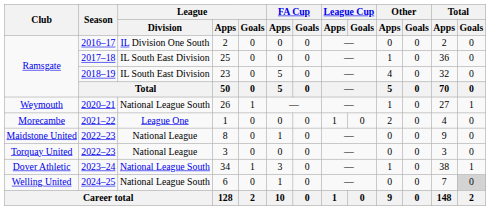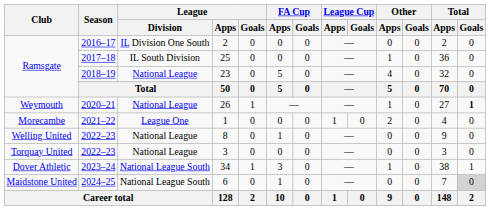25 | League / Division: IL South East Division -> IL South Division
23 | League / Division: IL South East Division -> National League
26 | League / Division: National League South -> National League
26 | Total / Goals: normal -> bold
8 | Club: Maidstone United -> Welling United
6 | Club: Welling United -> Maidstone United
